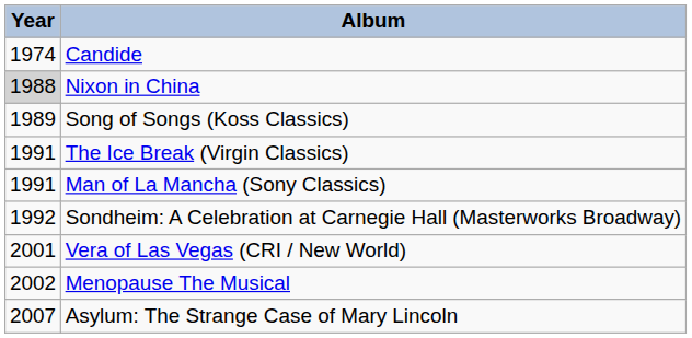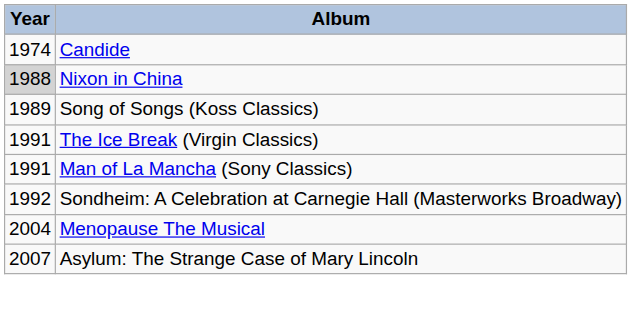- row: 2001 | Vera of Las Vegas (CRI / New World)
Menopause The Musical | Year: 2002 -> 2004
